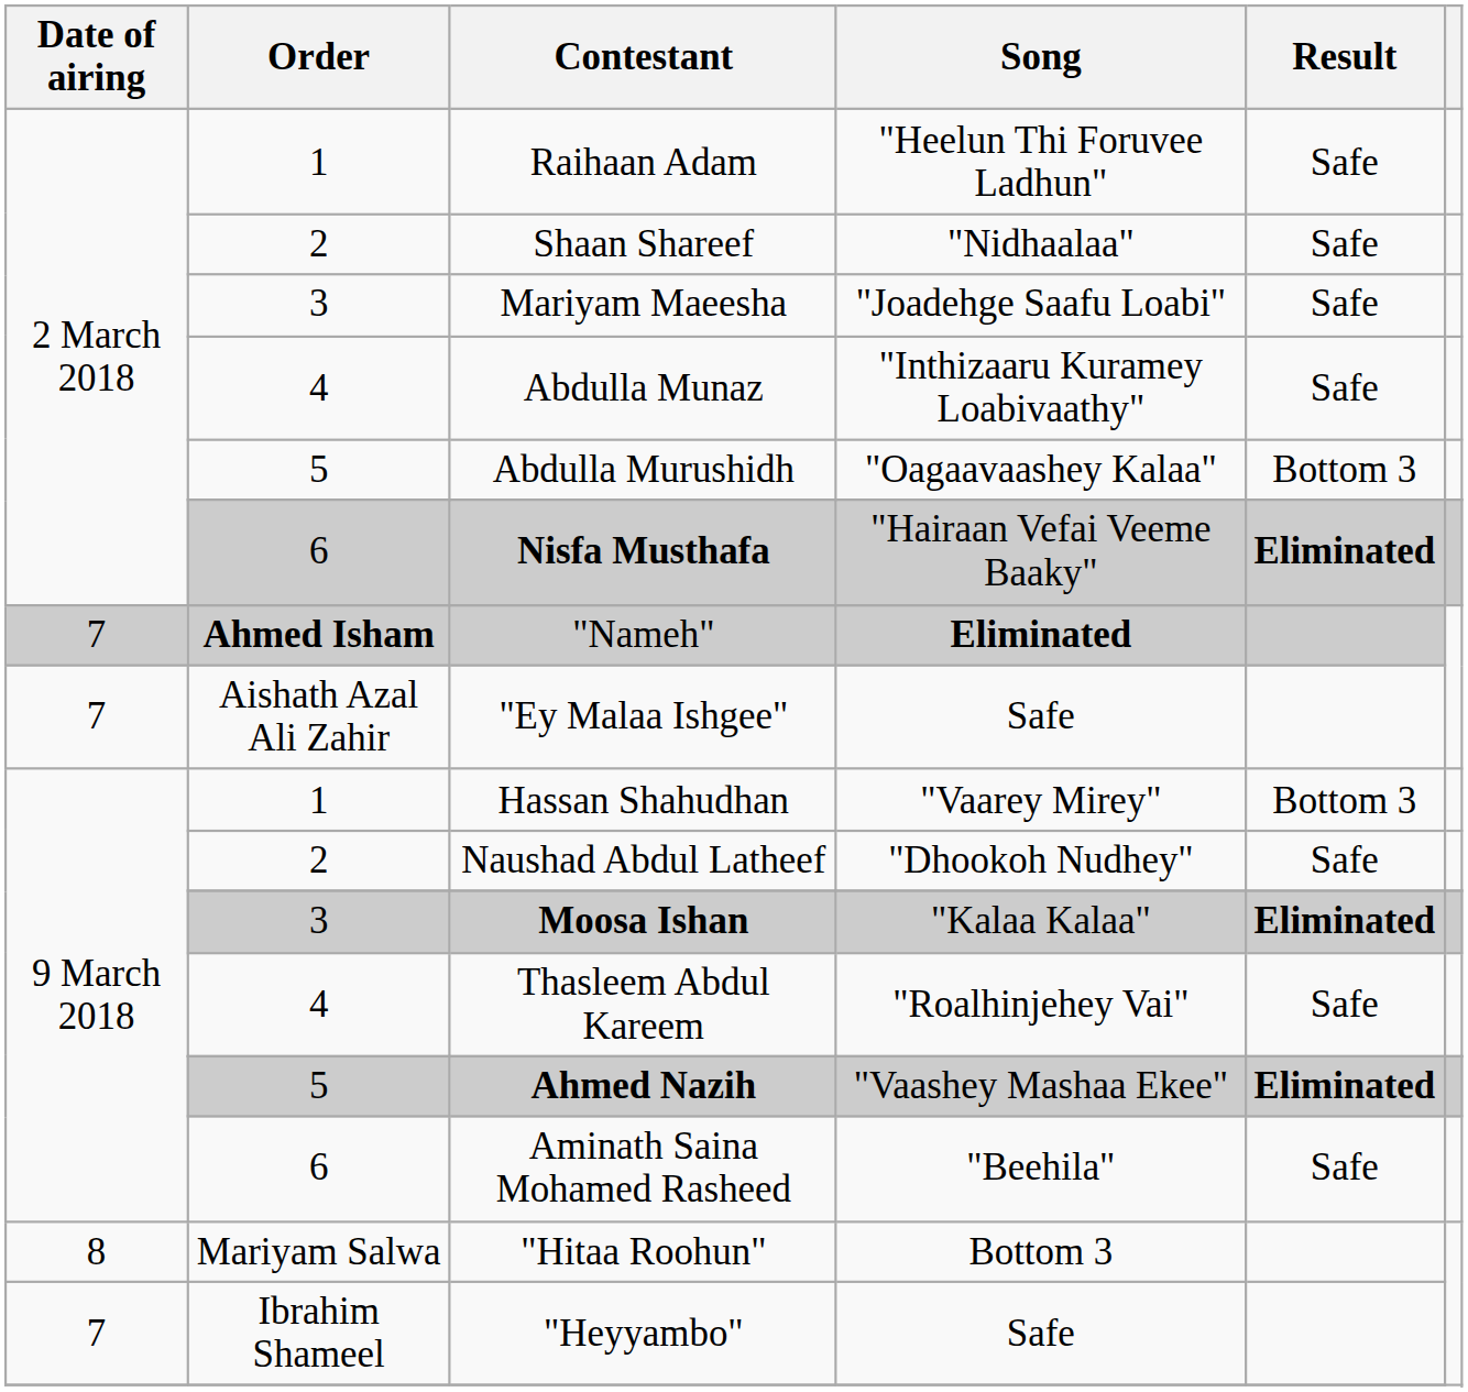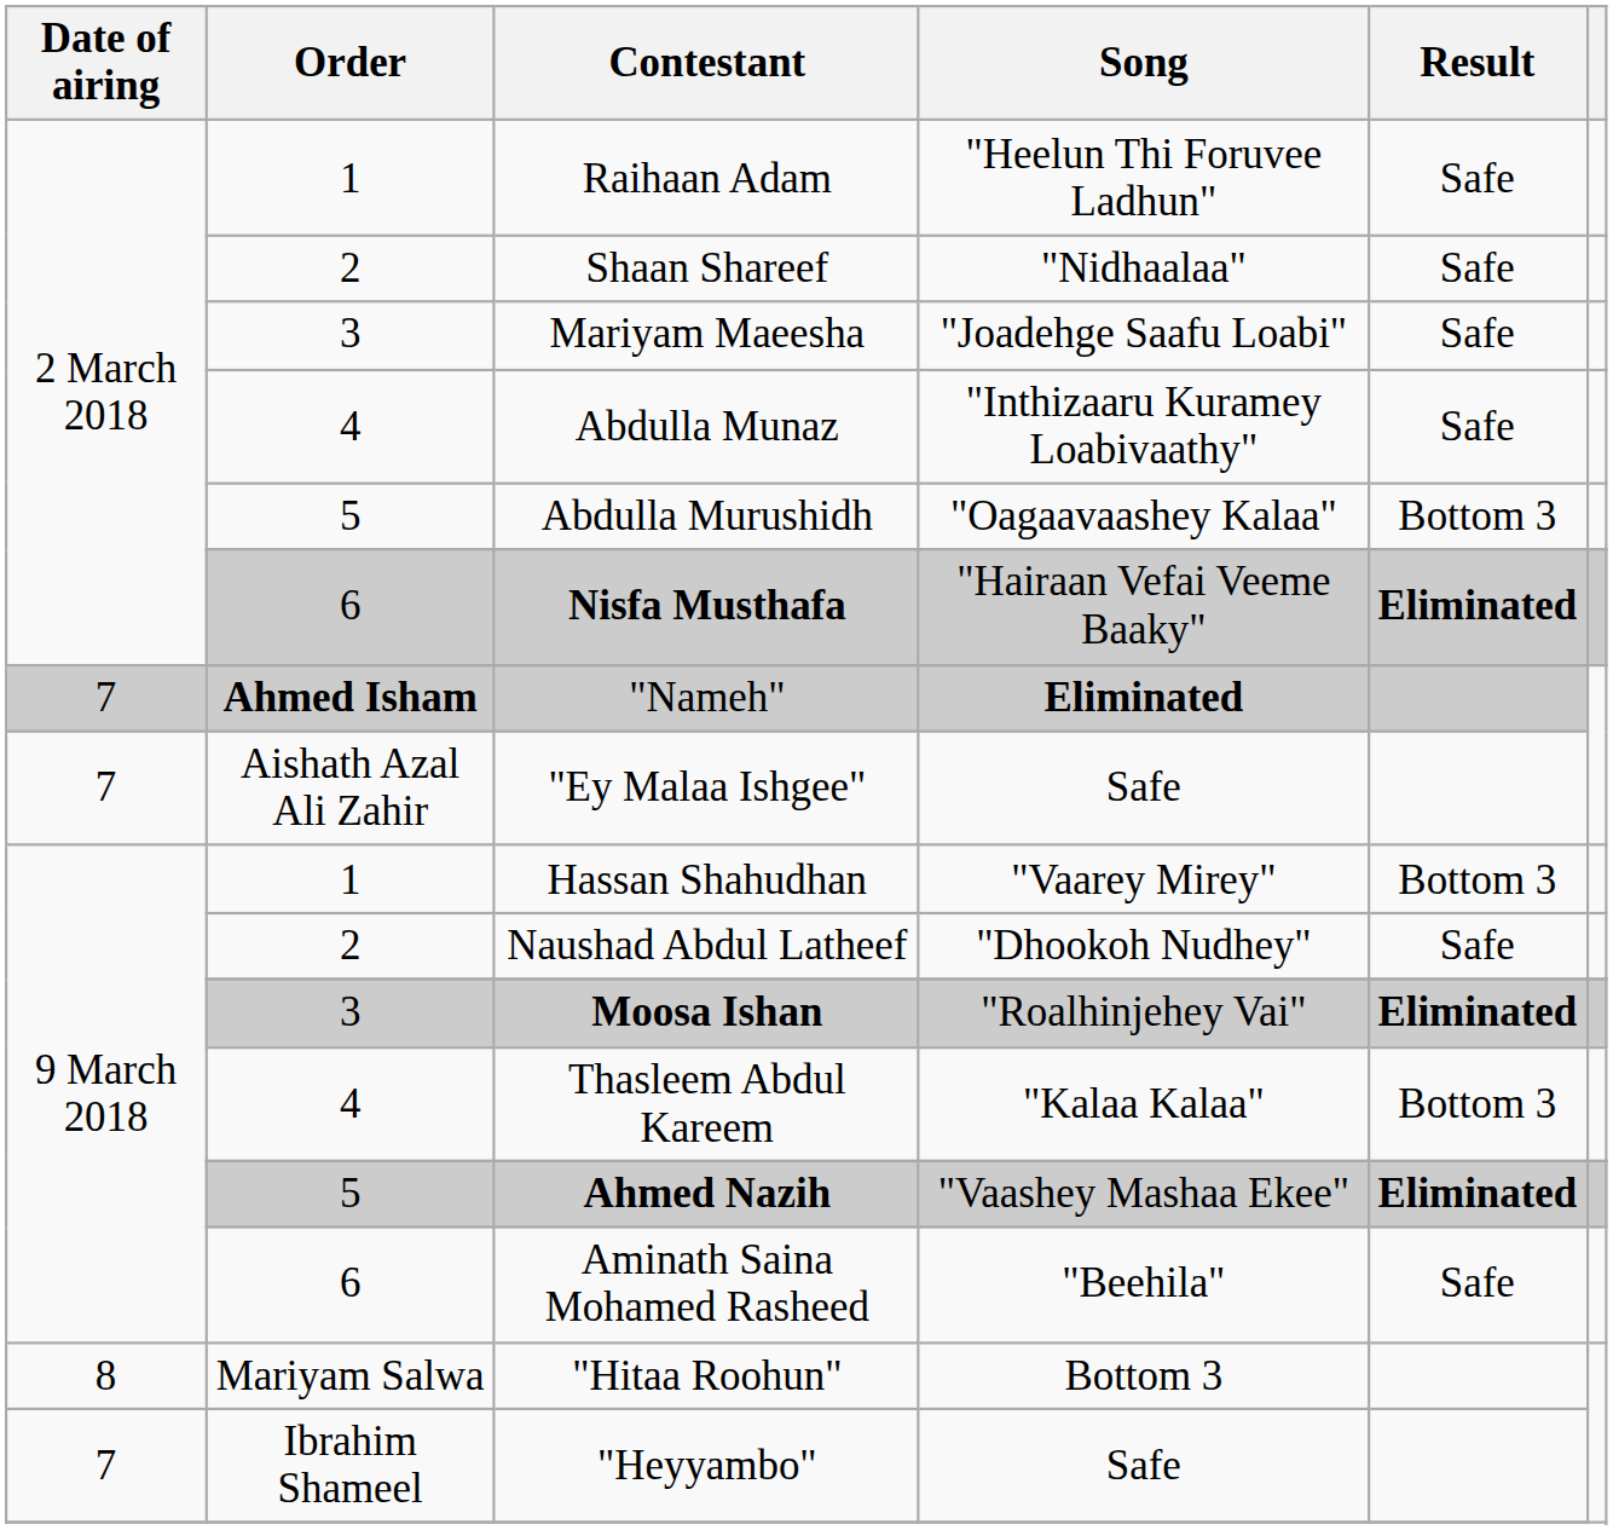Moosa Ishan | Song: "Kalaa Kalaa" -> "Roalhinjehey Vai"
Thasleem Abdul Kareem | Song: "Roalhinjehey Vai" -> "Kalaa Kalaa"
Thasleem Abdul Kareem | Result: Safe -> Bottom 3
